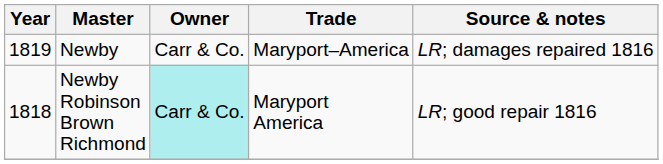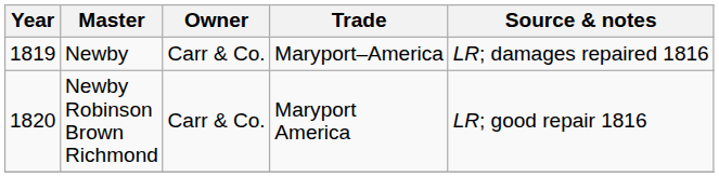Newby Robinson Brown Richmond | Year: 1818 -> 1820
Newby Robinson Brown Richmond | Owner: paleturquoise background -> no background
